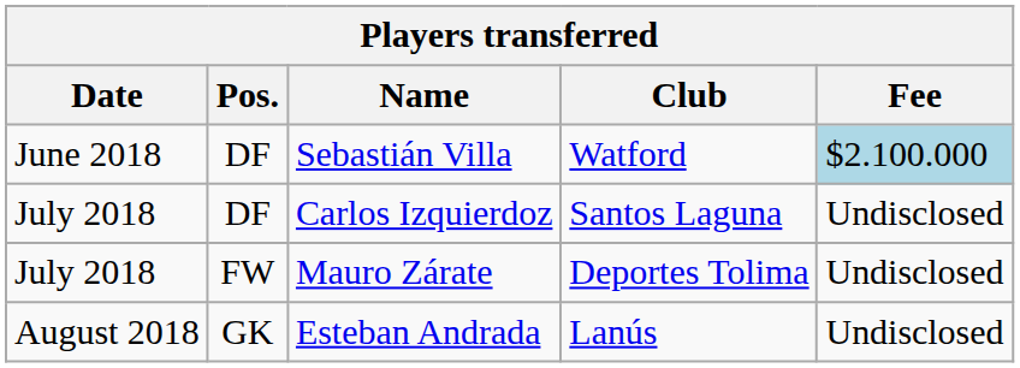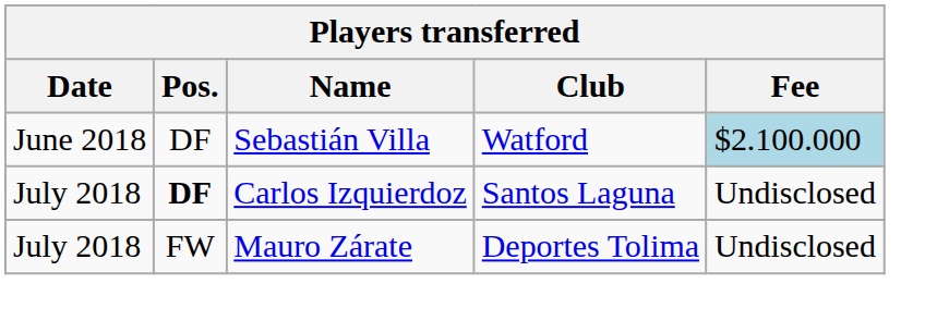Carlos Izquierdoz | Pos.: normal -> bold
- row: August 2018 | GK | Esteban Andrada | Lanús | Undisclosed
